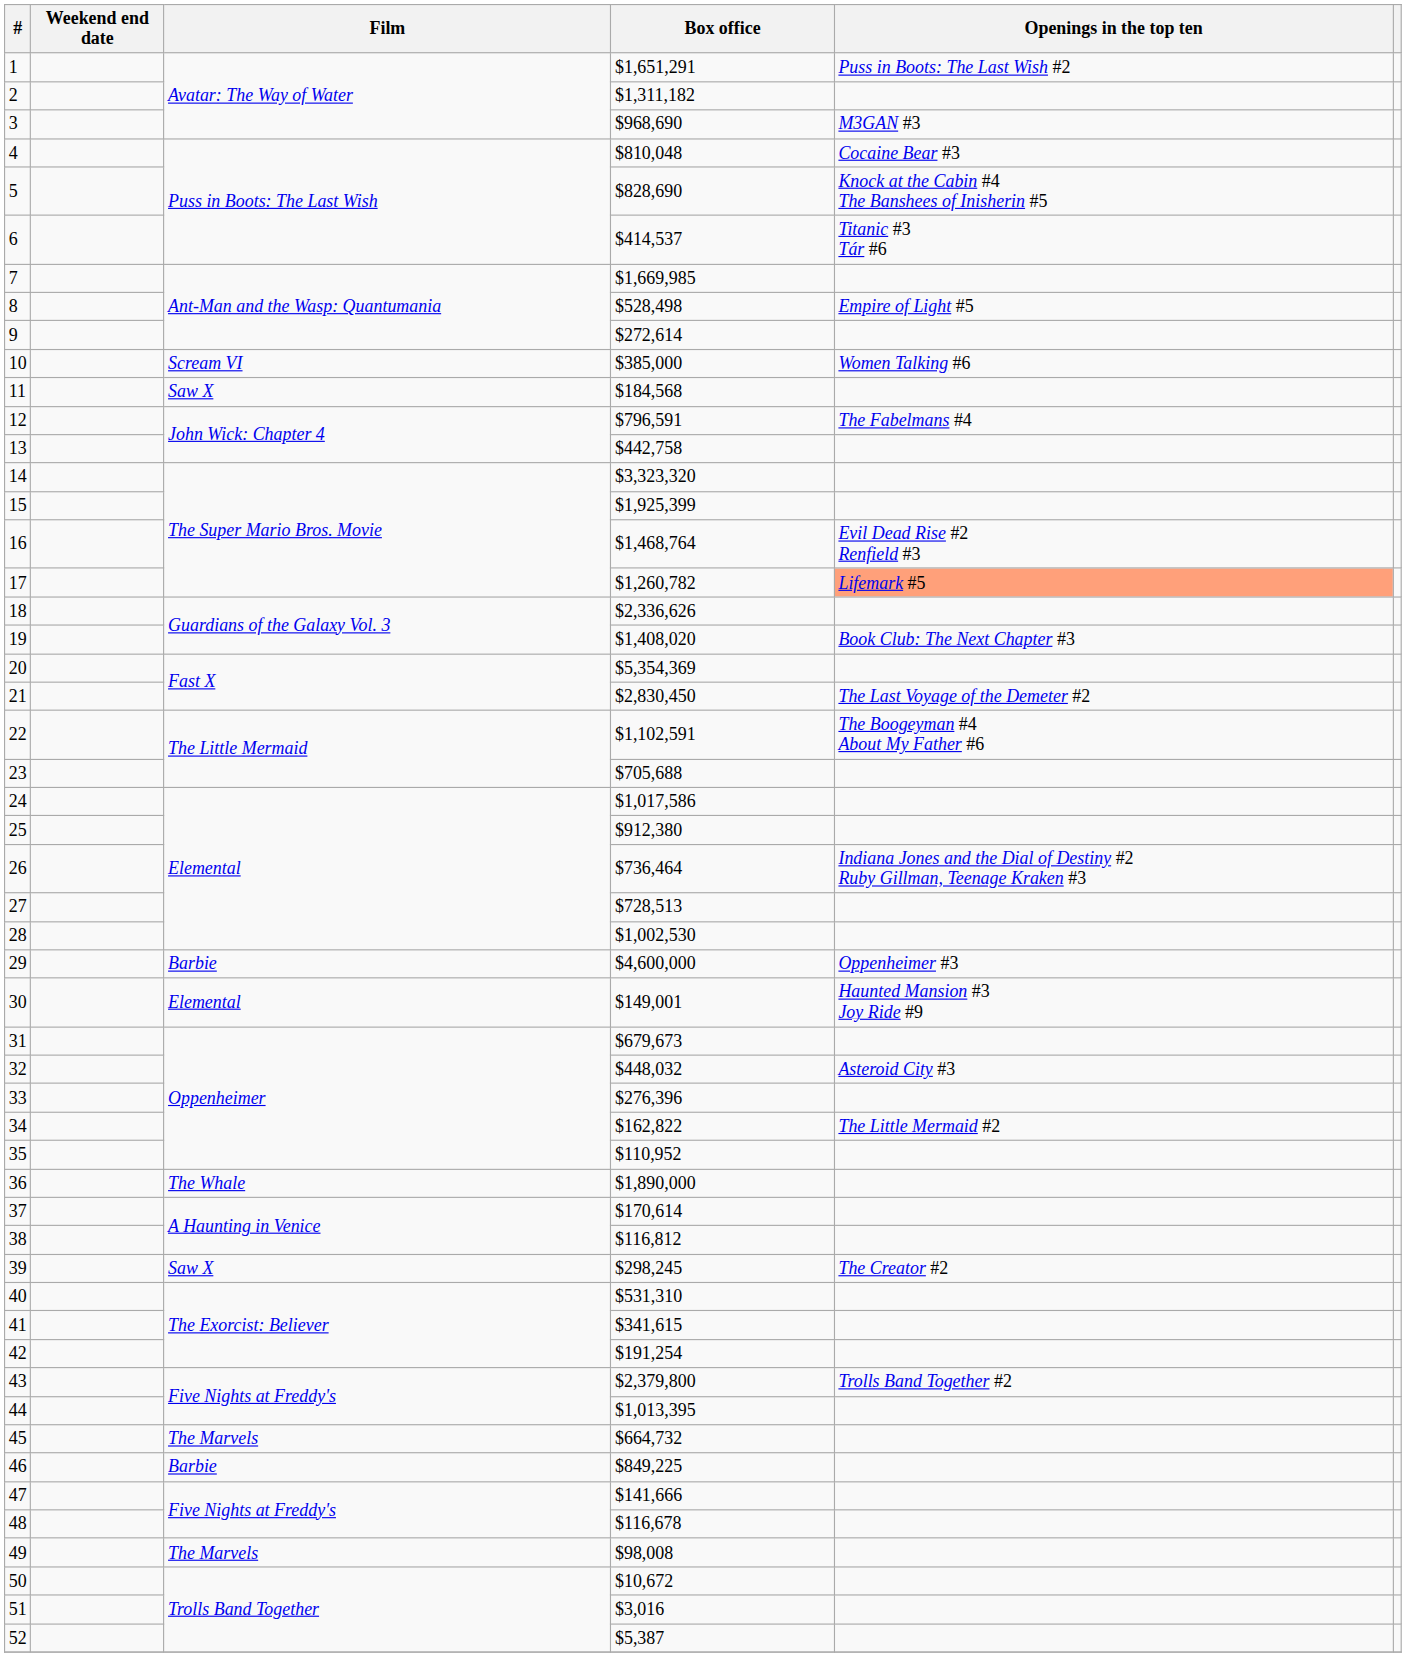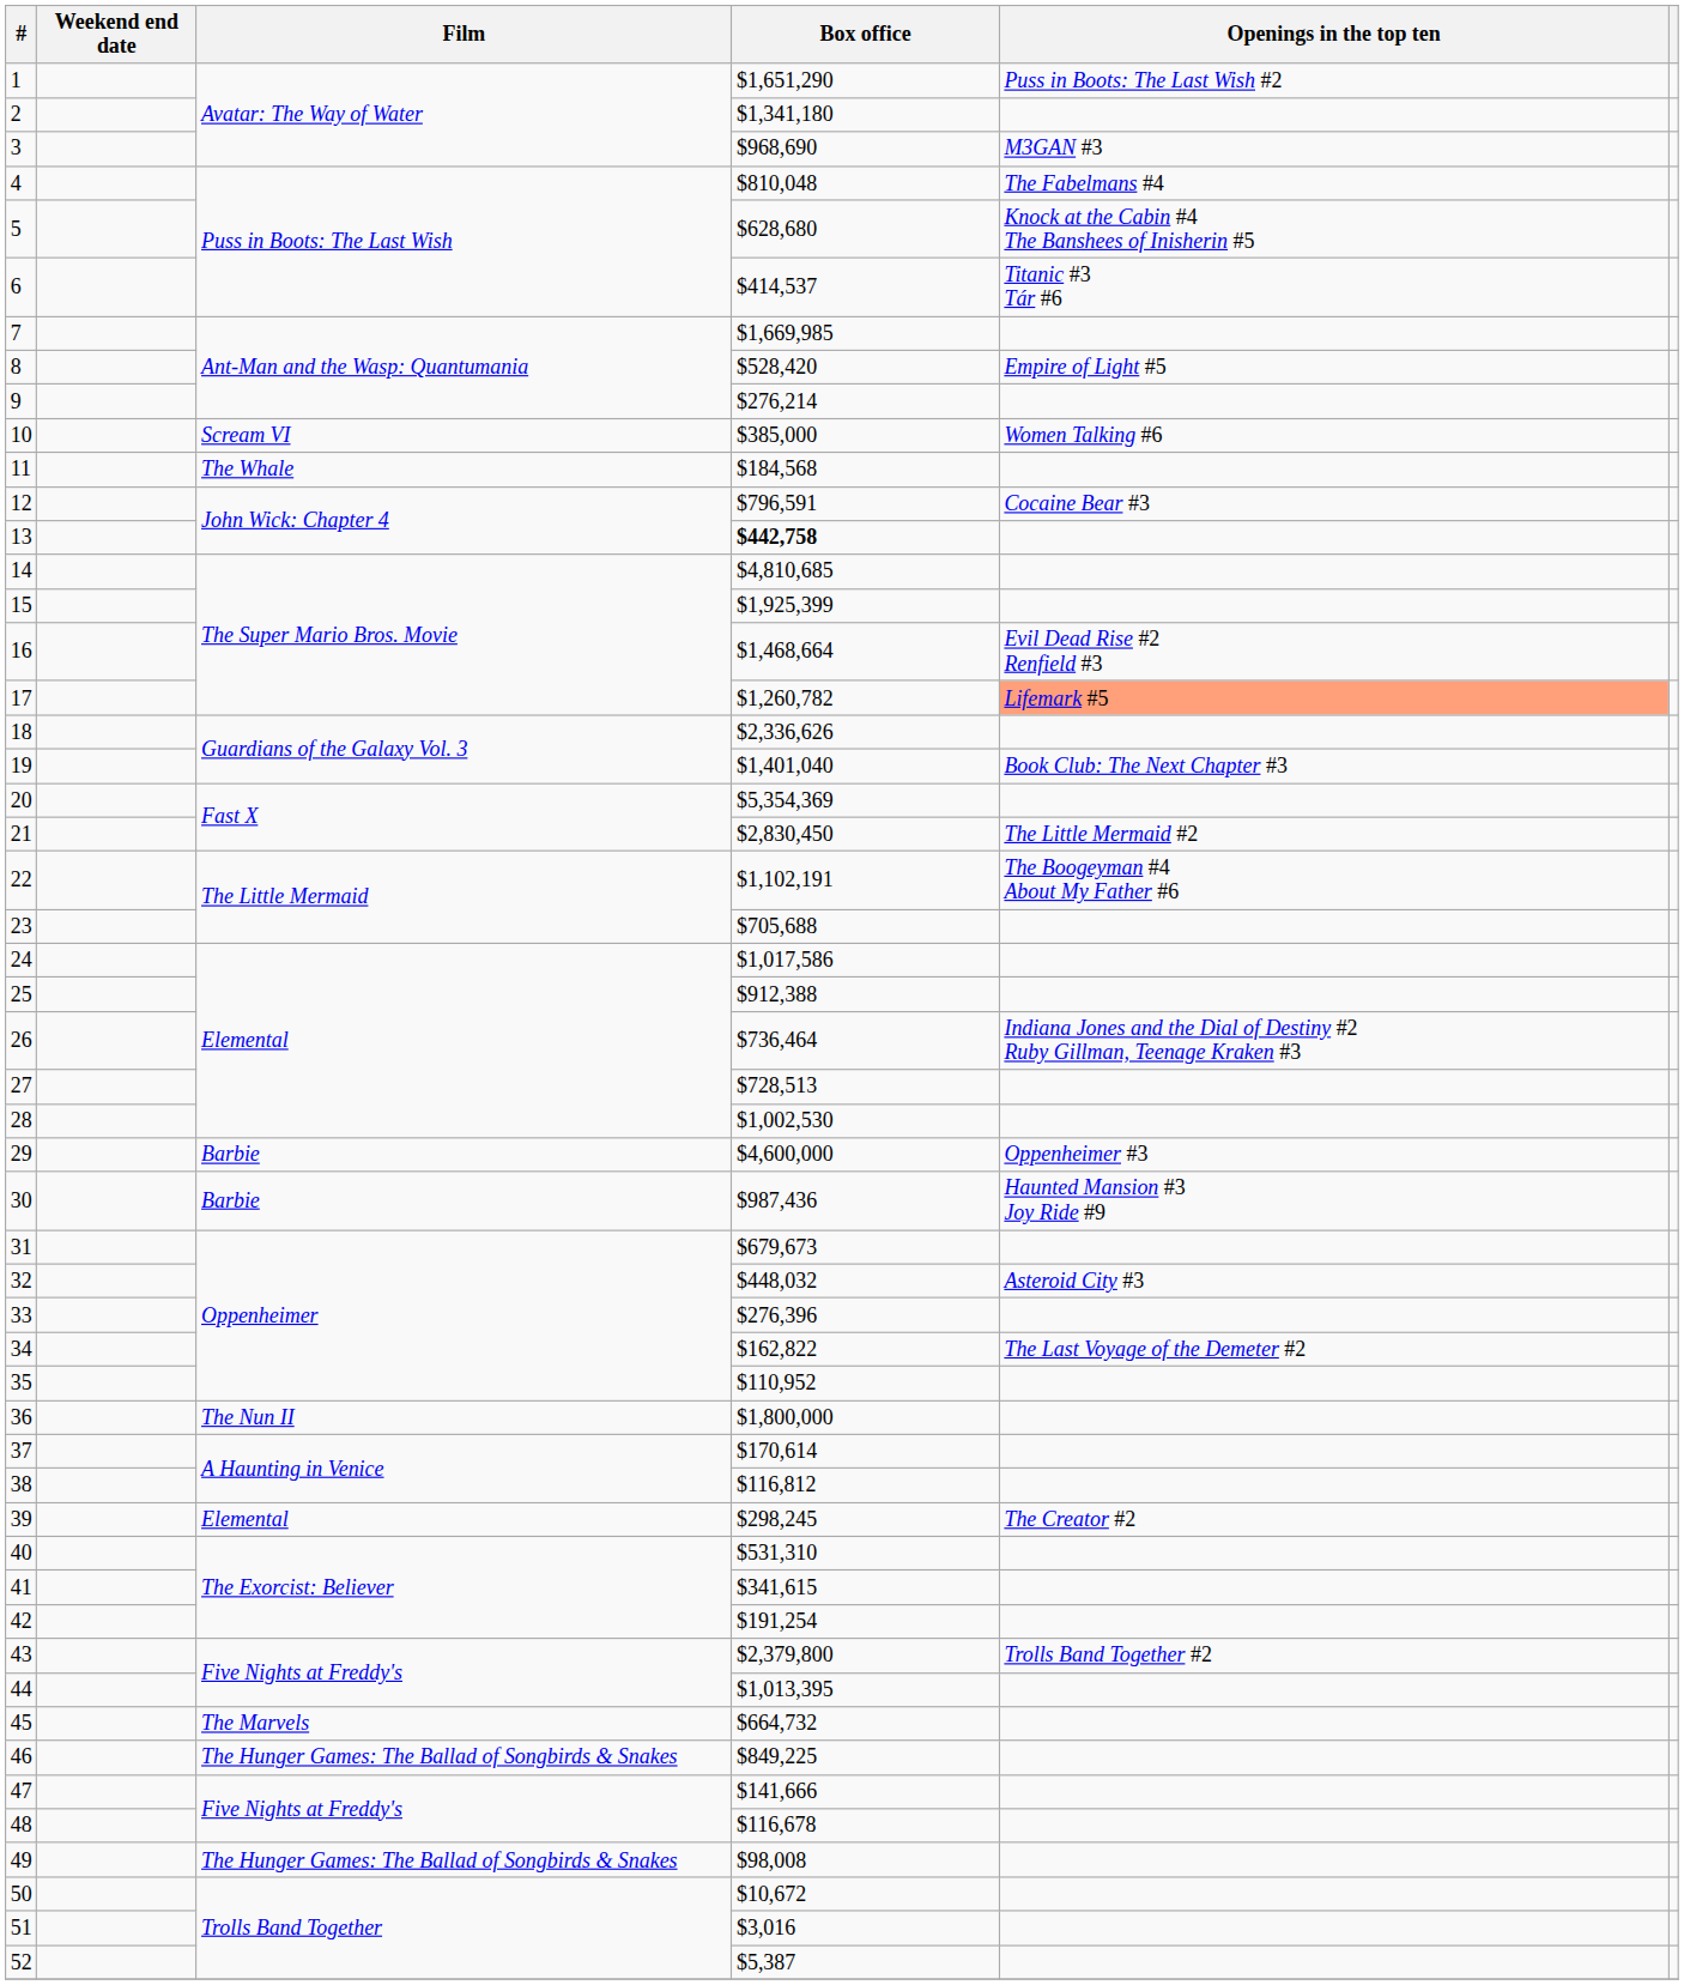1 | Box office: $1,651,291 -> $1,651,290
2 | Box office: $1,311,182 -> $1,341,180
4 | Openings in the top ten: Cocaine Bear #3 -> The Fabelmans #4
5 | Box office: $828,690 -> $628,680
8 | Box office: $528,498 -> $528,420
9 | Box office: $272,614 -> $276,214
11 | Film: Saw X -> The Whale
12 | Openings in the top ten: The Fabelmans #4 -> Cocaine Bear #3
13 | Box office: normal -> bold
14 | Box office: $3,323,320 -> $4,810,685
16 | Box office: $1,468,764 -> $1,468,664
19 | Box office: $1,408,020 -> $1,401,040
21 | Openings in the top ten: The Last Voyage of the Demeter #2 -> The Little Mermaid #2
22 | Box office: $1,102,591 -> $1,102,191
25 | Box office: $912,380 -> $912,388
30 | Film: Elemental -> Barbie
30 | Box office: $149,001 -> $987,436
34 | Openings in the top ten: The Little Mermaid #2 -> The Last Voyage of the Demeter #2
36 | Film: The Whale -> The Nun II
36 | Box office: $1,890,000 -> $1,800,000
39 | Film: Saw X -> Elemental
46 | Film: Barbie -> The Hunger Games: The Ballad of Songbirds & Snakes
49 | Film: The Marvels -> The Hunger Games: The Ballad of Songbirds & Snakes
